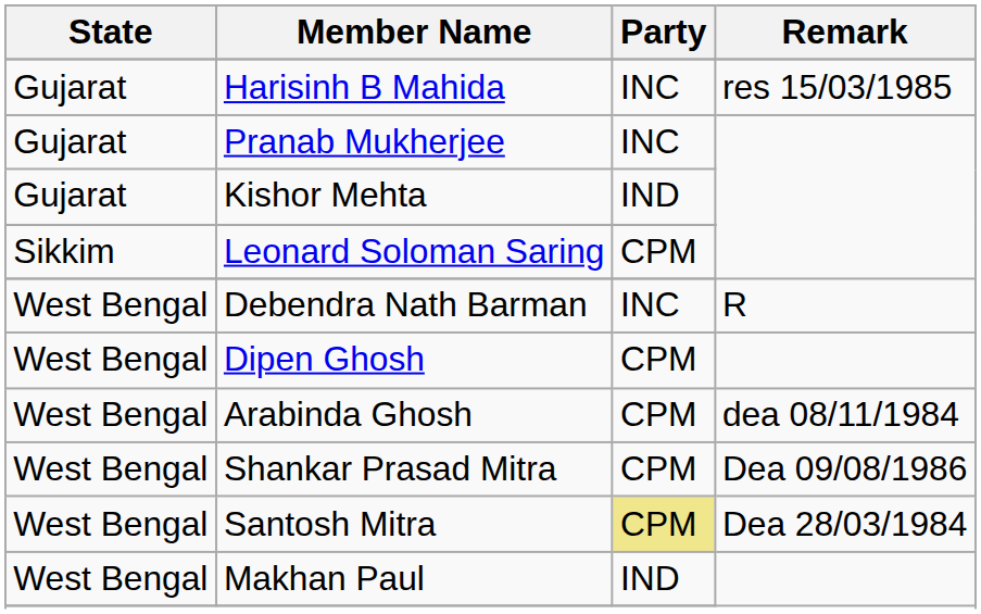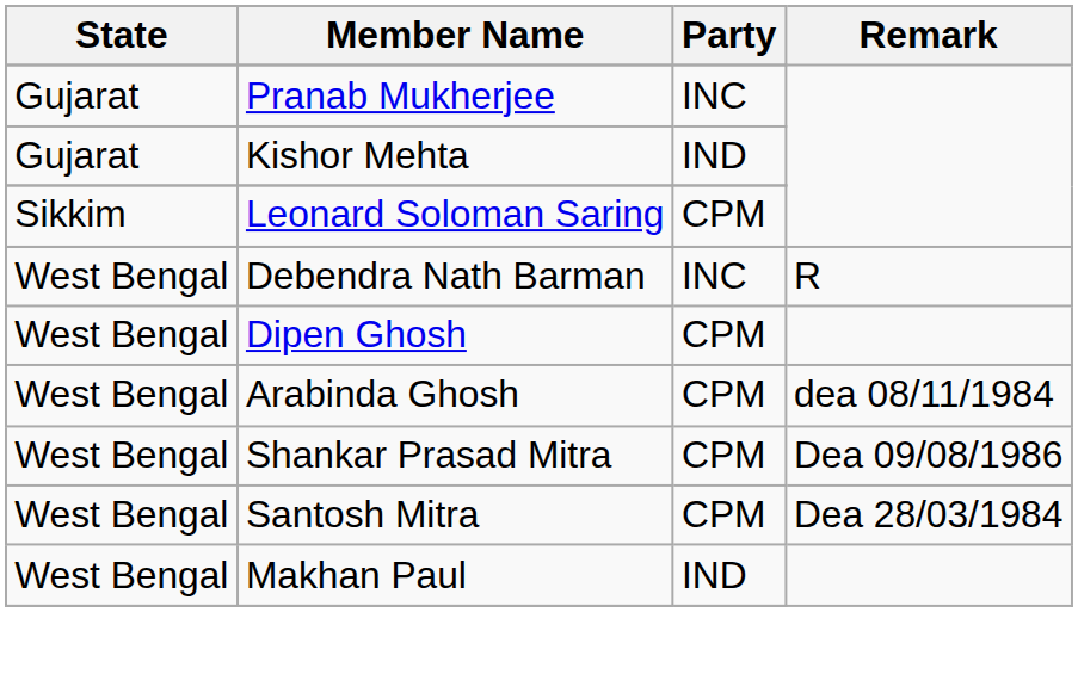- row: Gujarat | Harisinh B Mahida | INC | res 15/03/1985
Santosh Mitra | Party: khaki background -> no background
